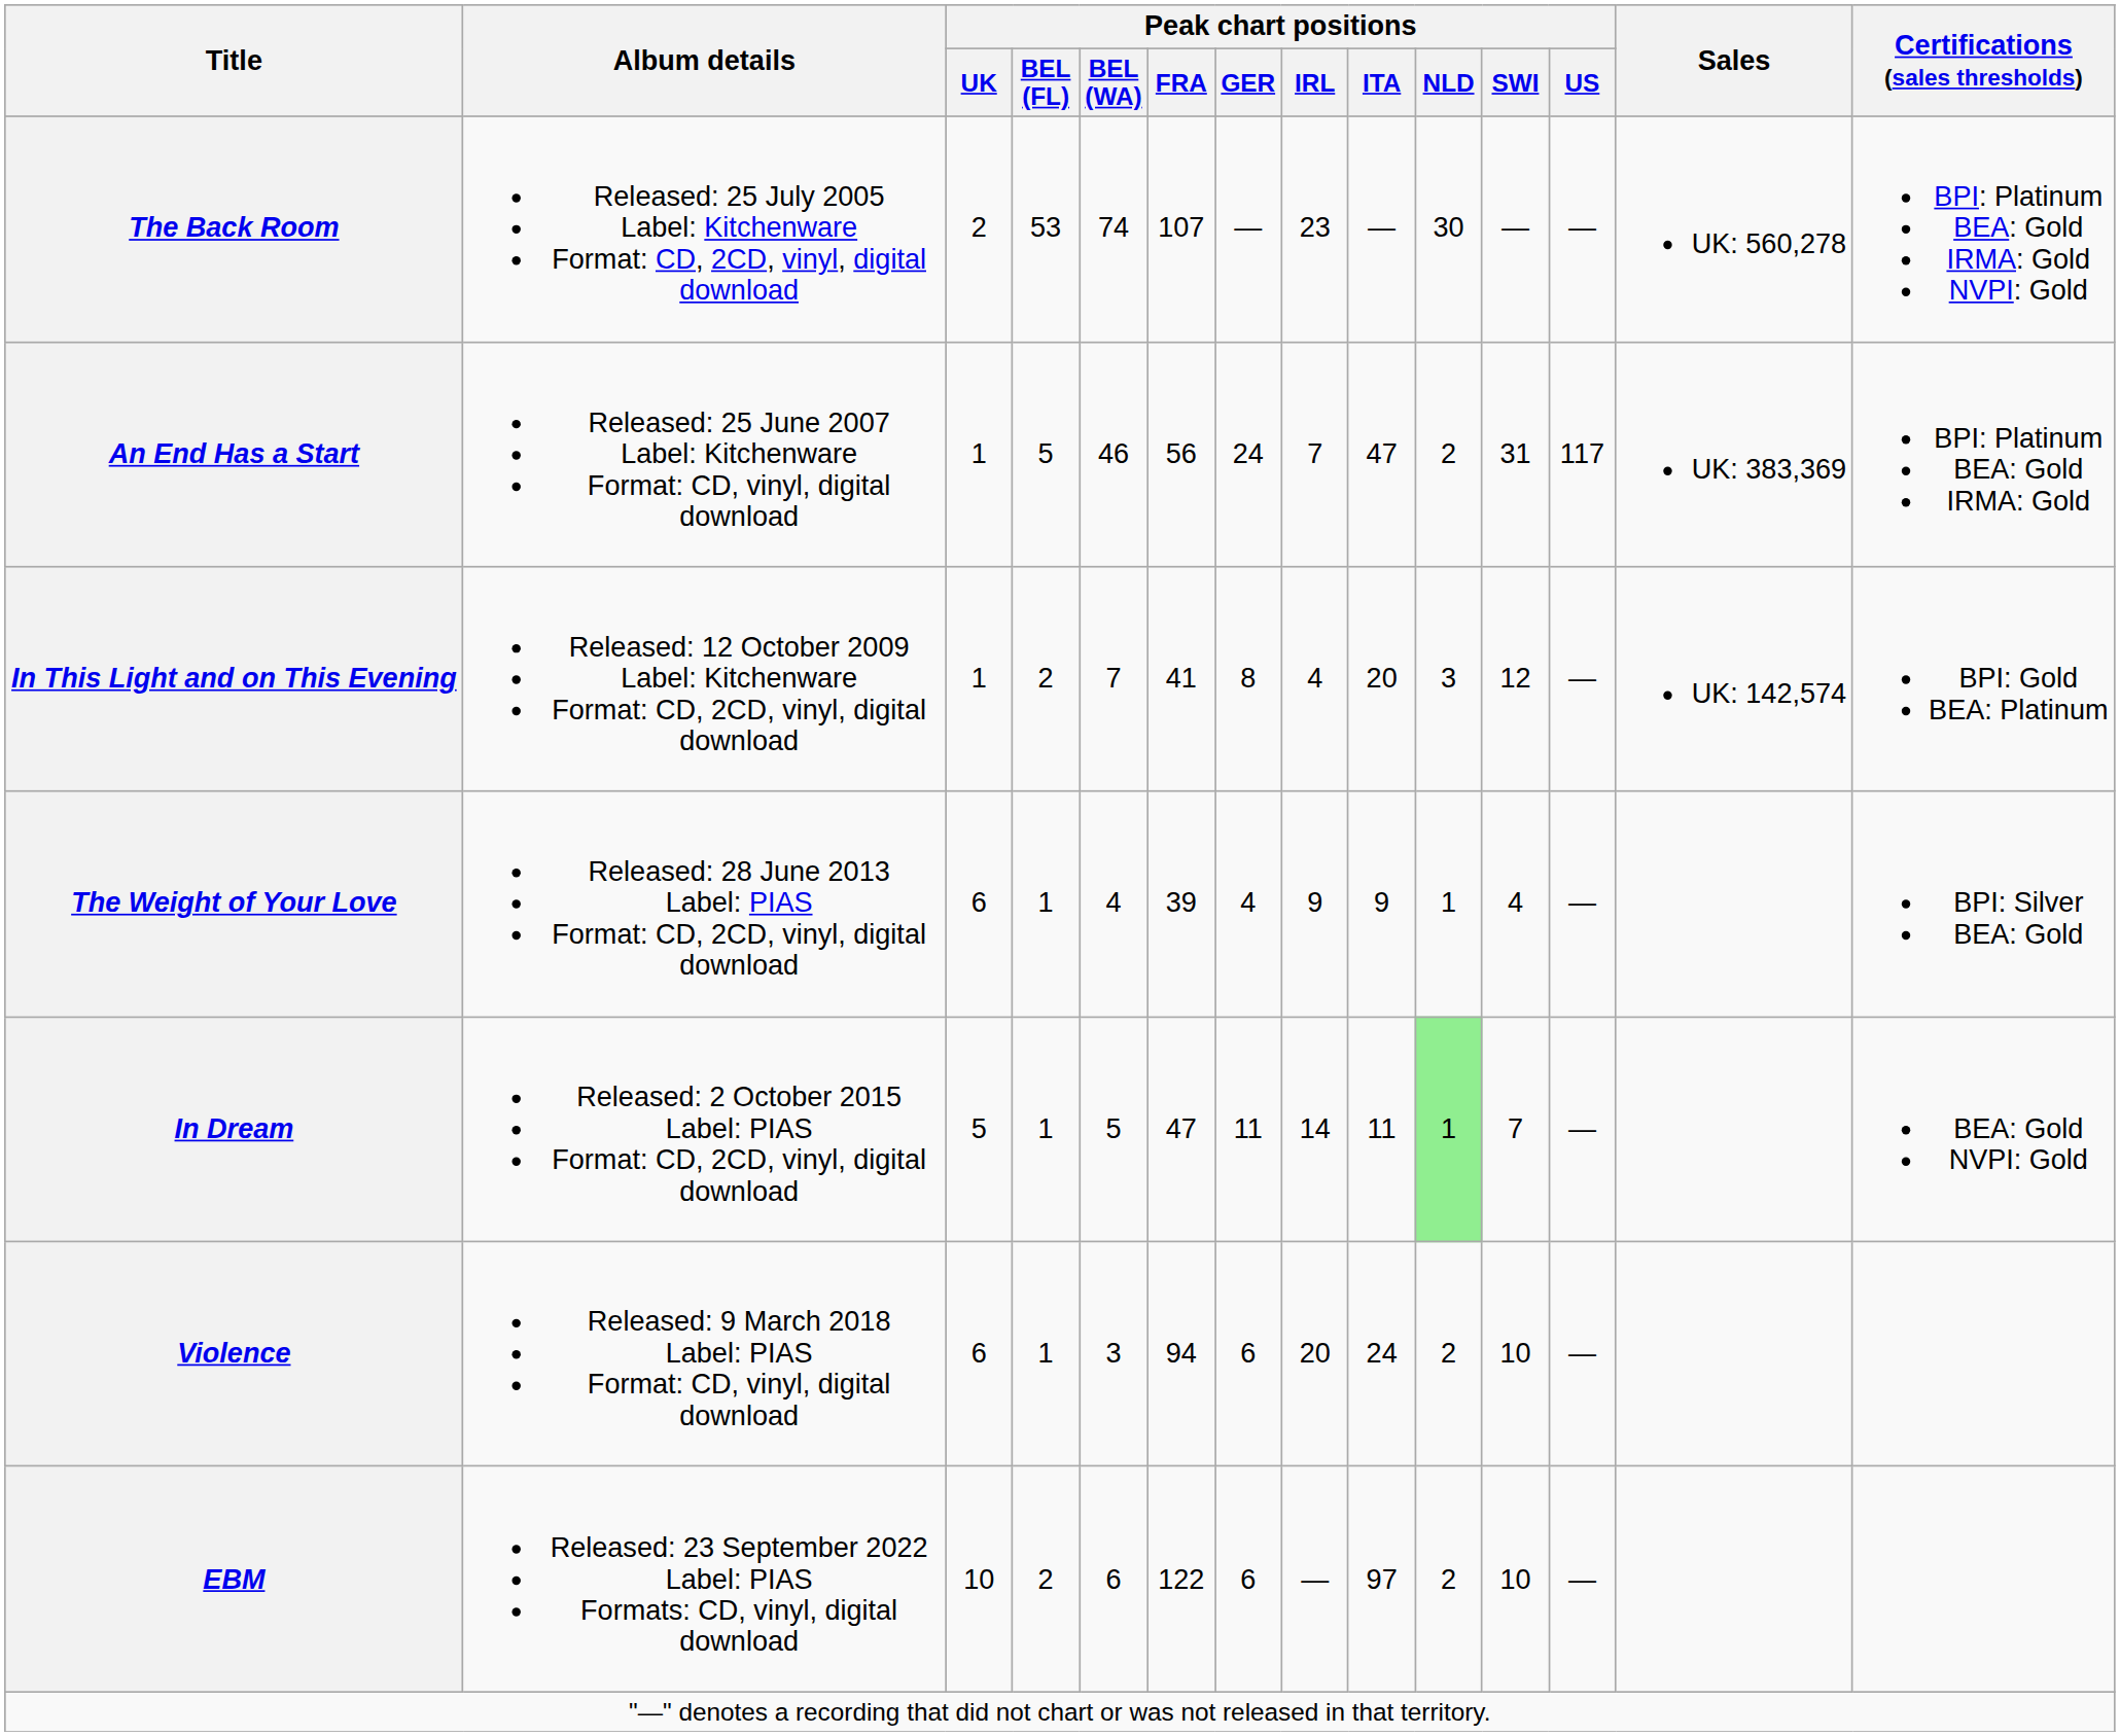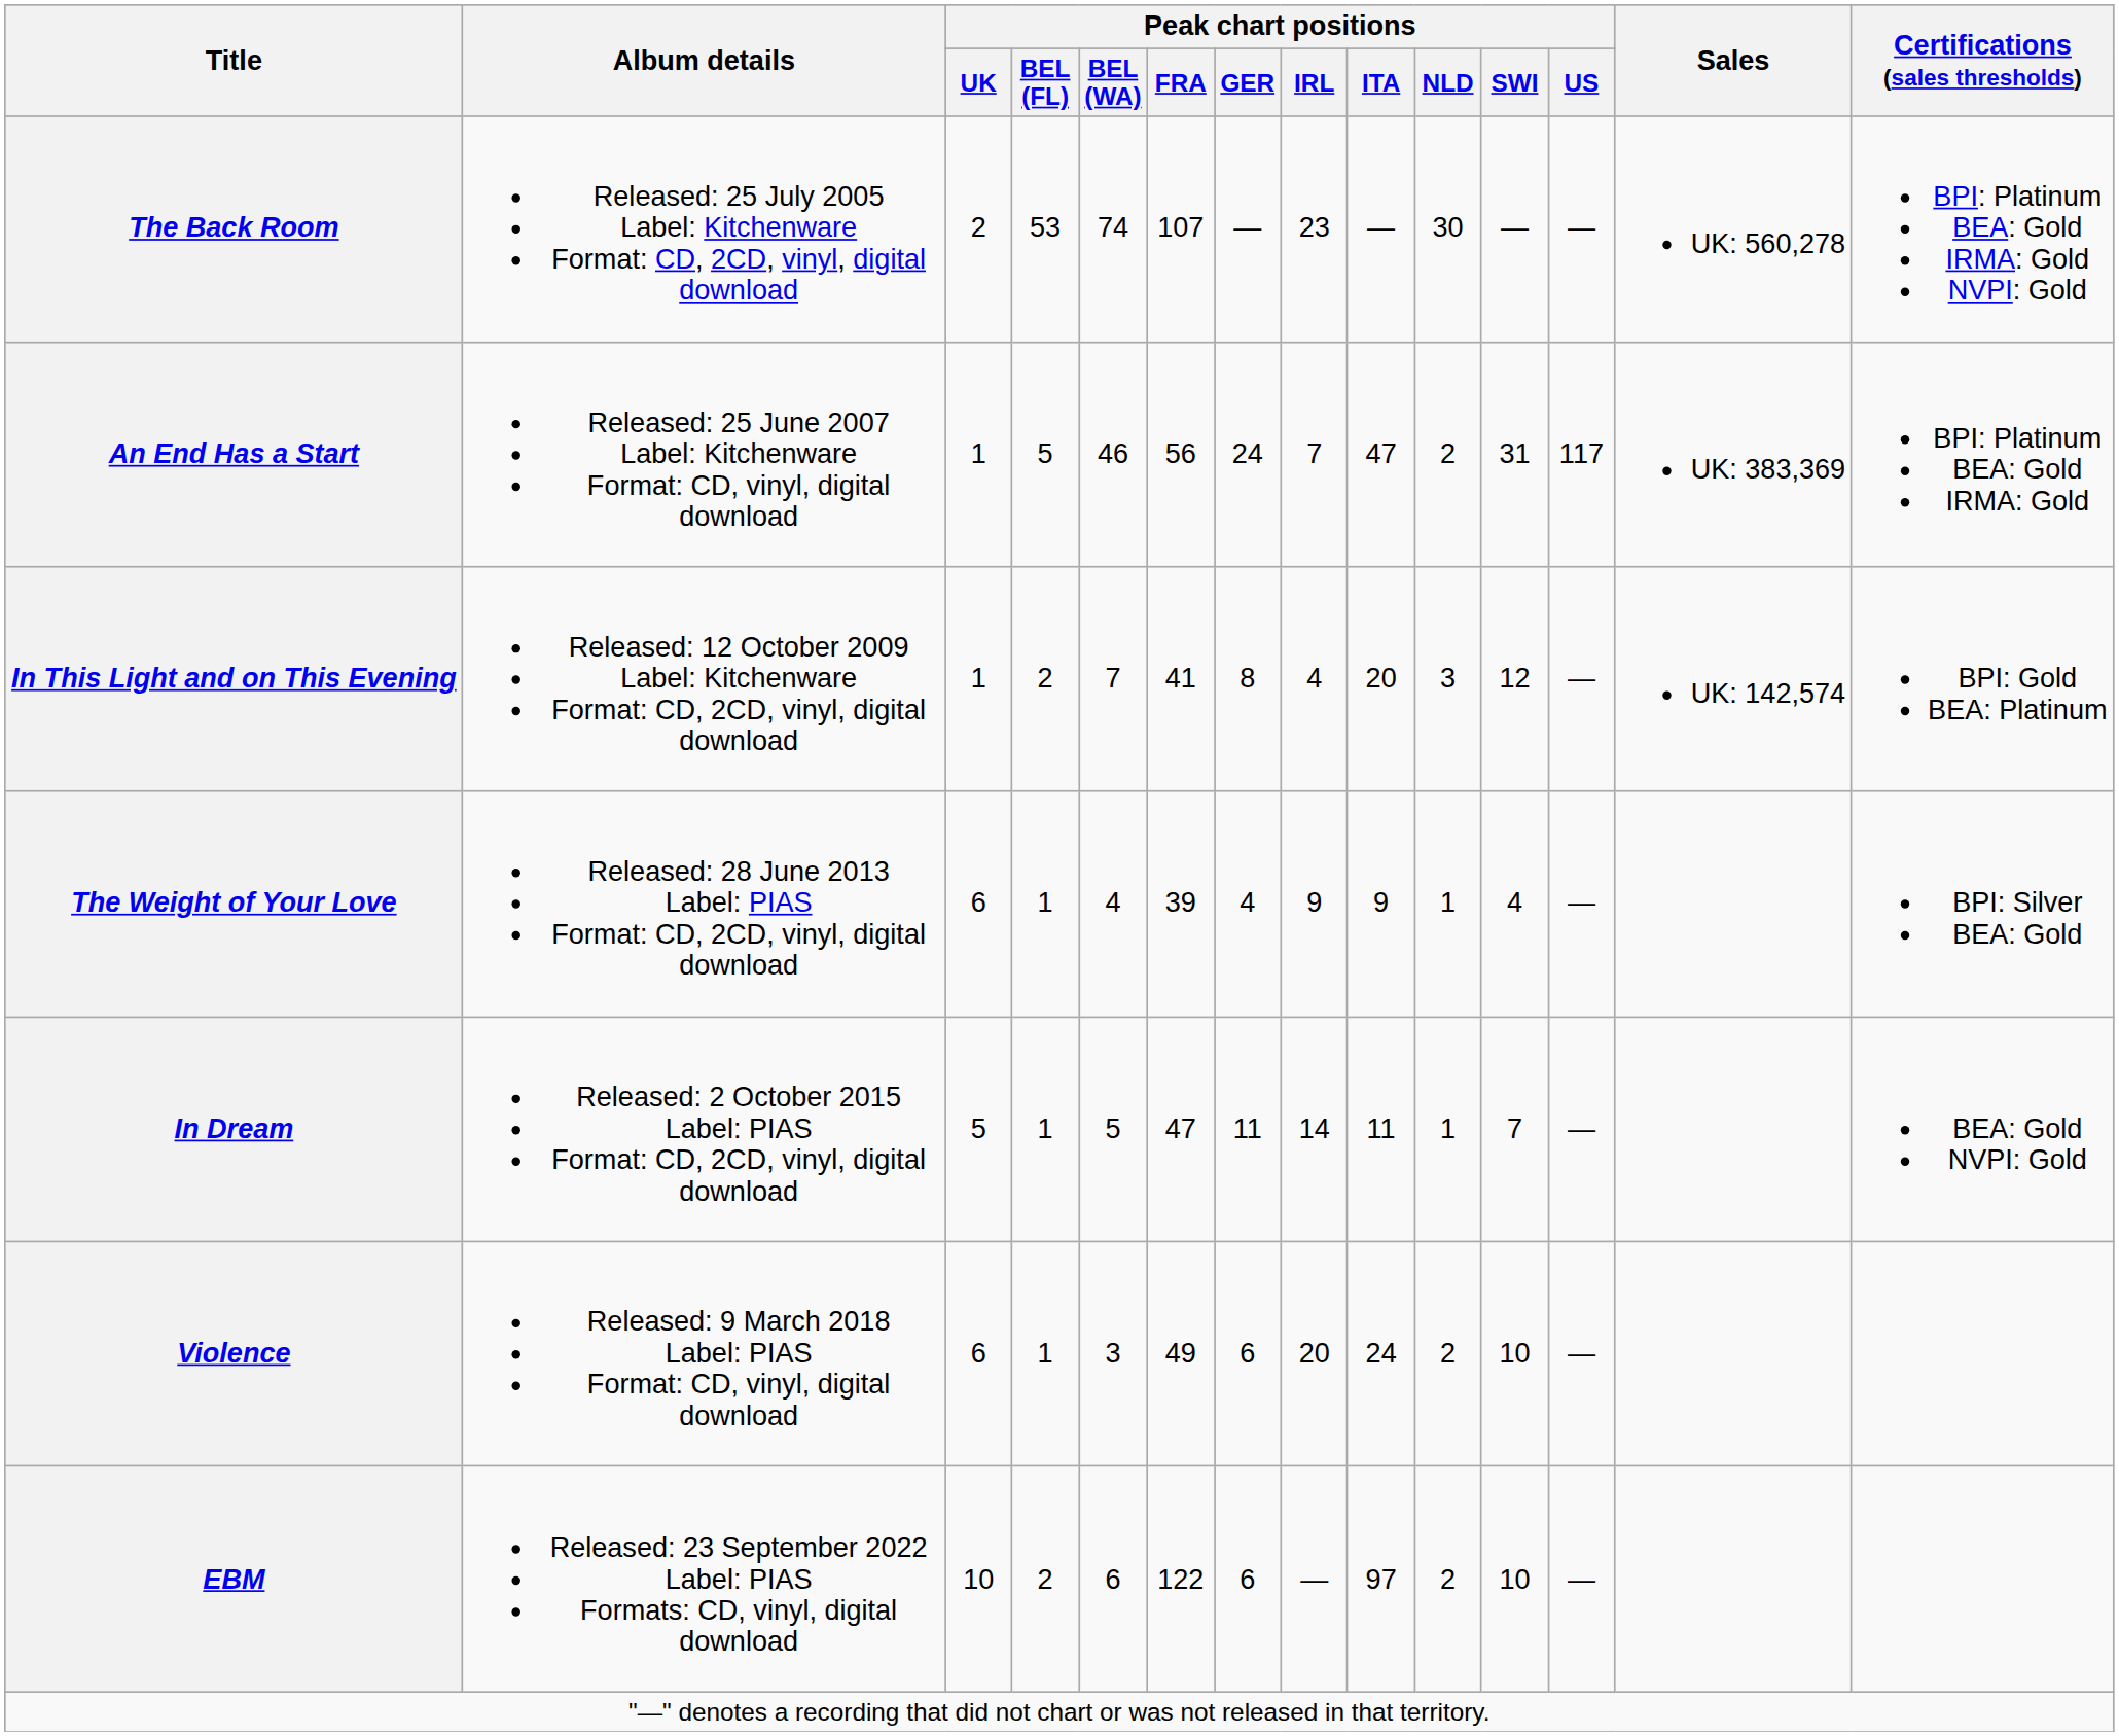In Dream | Peak chart positions / NLD: lightgreen background -> no background
Violence | Peak chart positions / FRA: 94 -> 49
